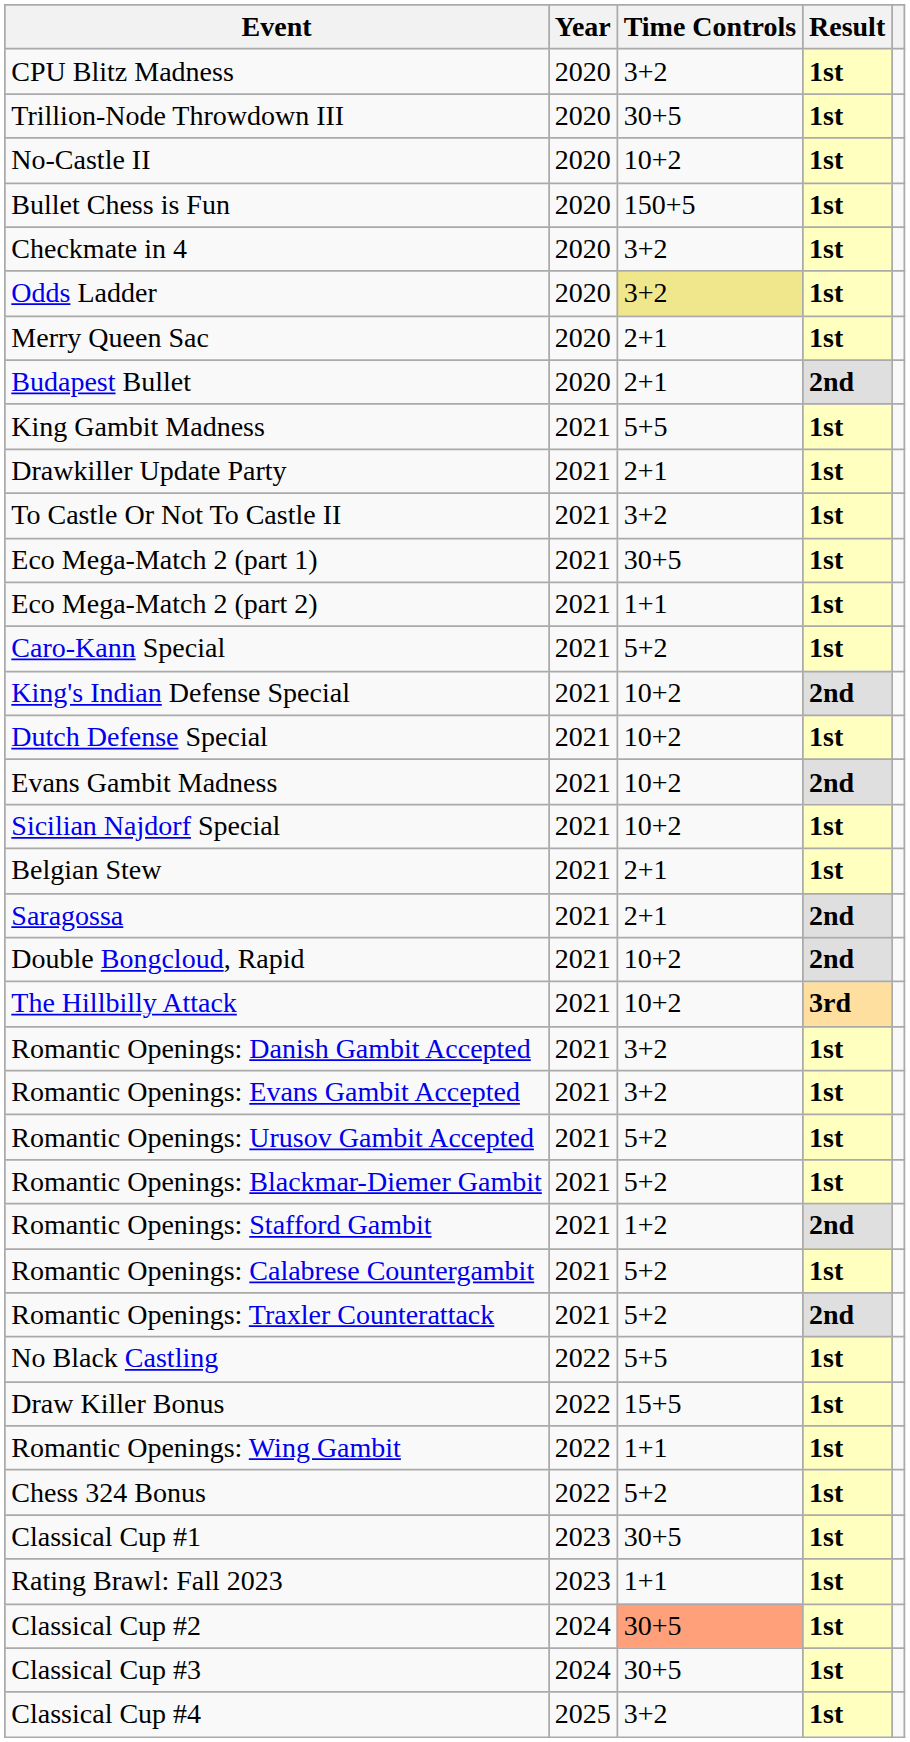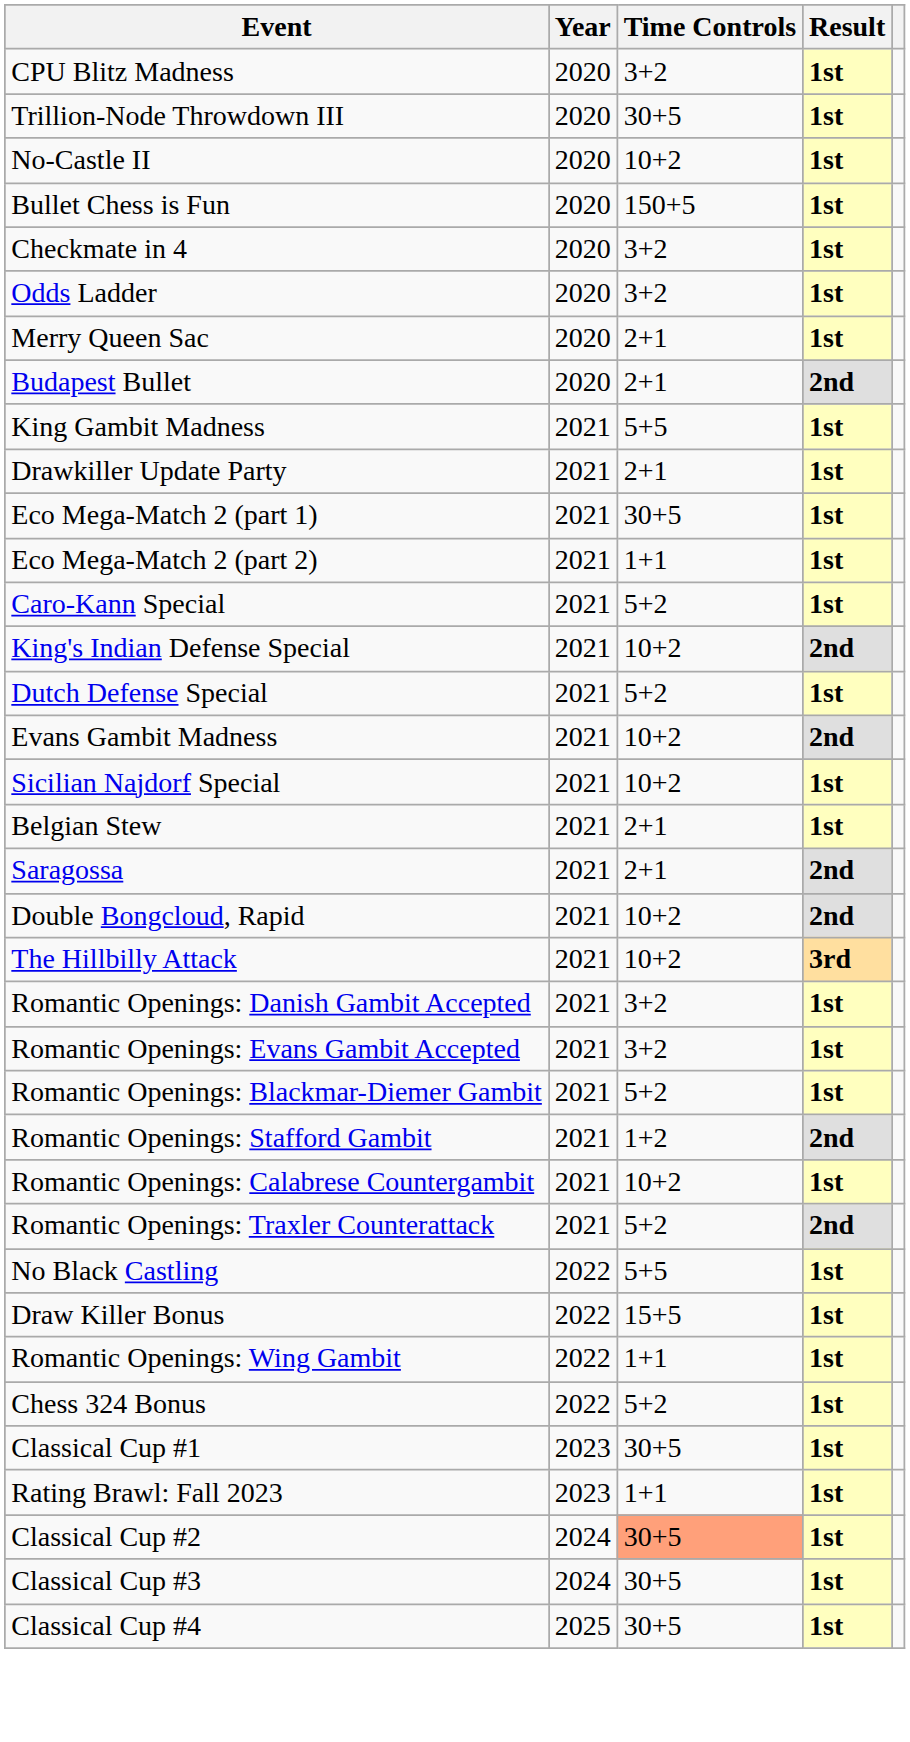Odds Ladder | Time Controls: khaki background -> no background
- row: To Castle Or Not To Castle II | 2021 | 3+2 | 1st
Dutch Defense Special | Time Controls: 10+2 -> 5+2
- row: Romantic Openings: Urusov Gambit Accepted | 2021 | 5+2 | 1st
Romantic Openings: Calabrese Countergambit | Time Controls: 5+2 -> 10+2
Classical Cup #4 | Time Controls: 3+2 -> 30+5
